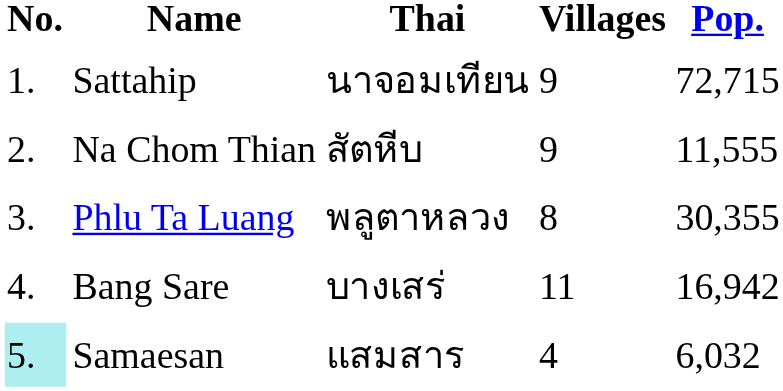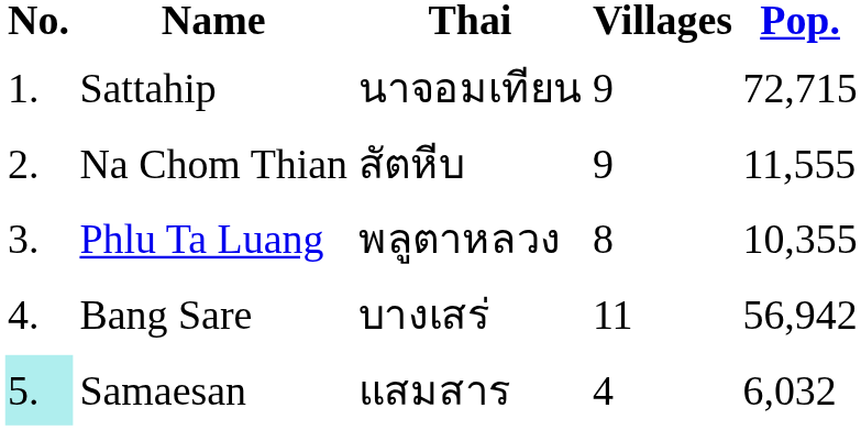Phlu Ta Luang | Pop.: 30,355 -> 10,355
Bang Sare | Pop.: 16,942 -> 56,942
